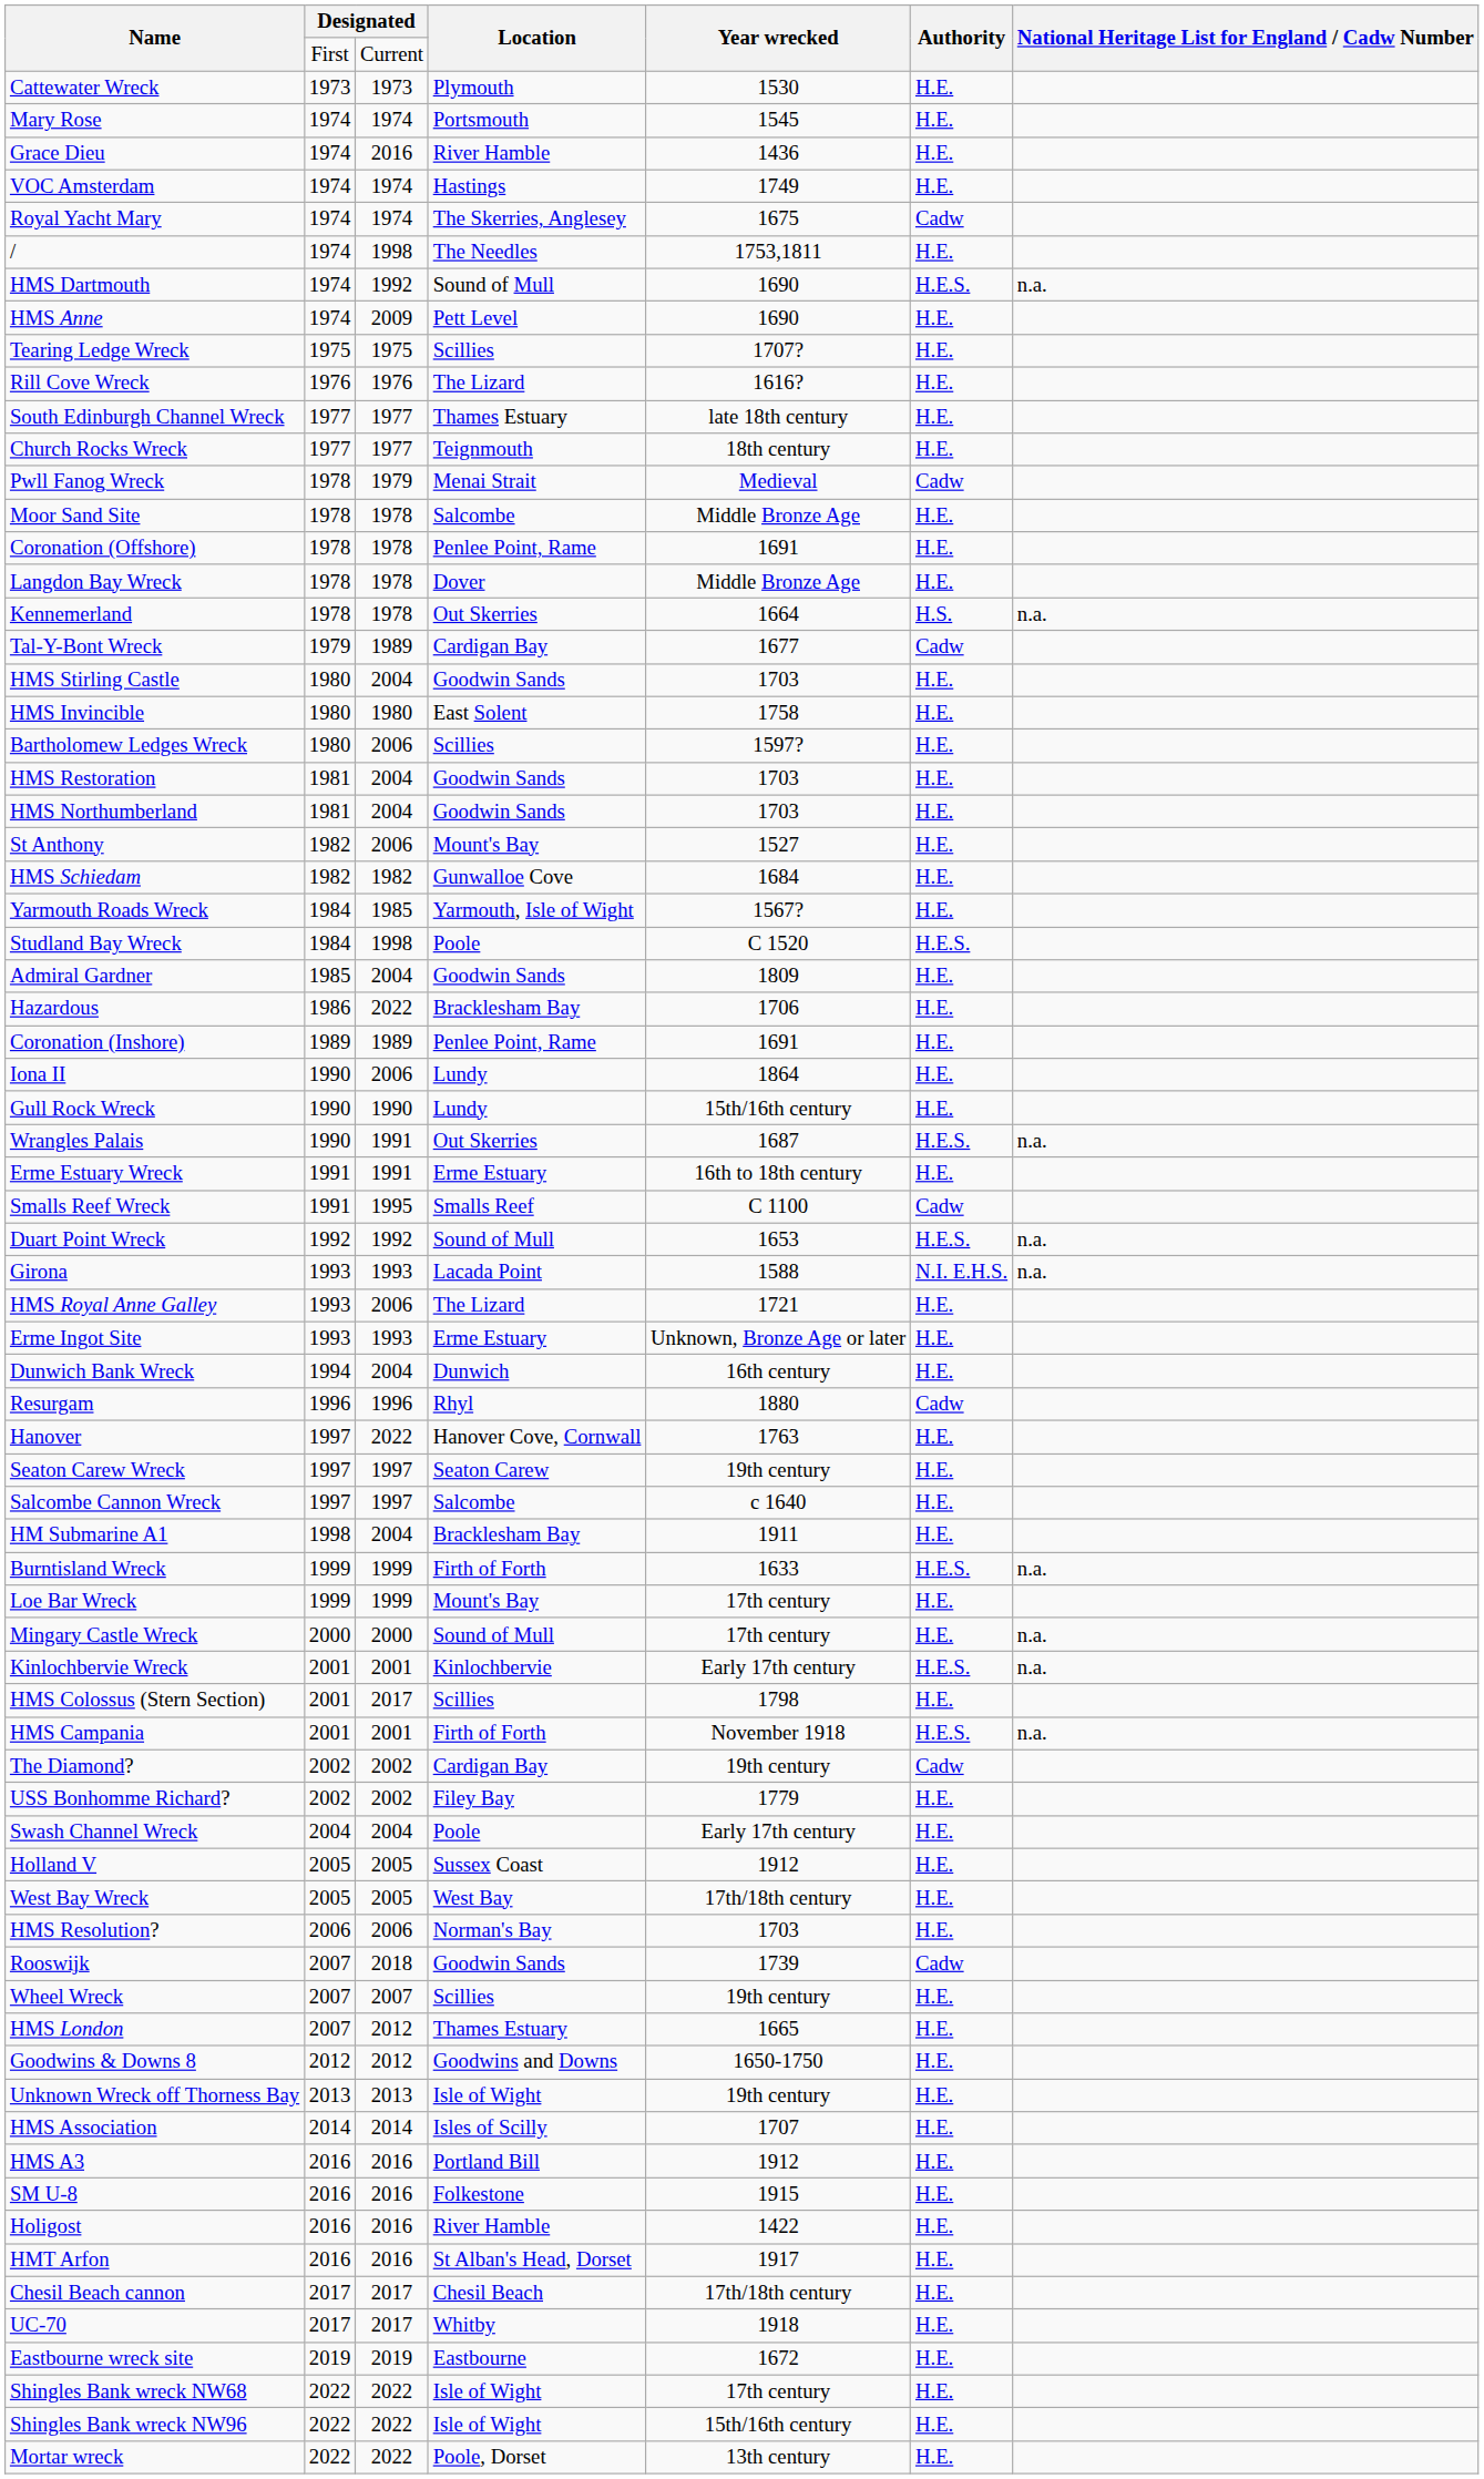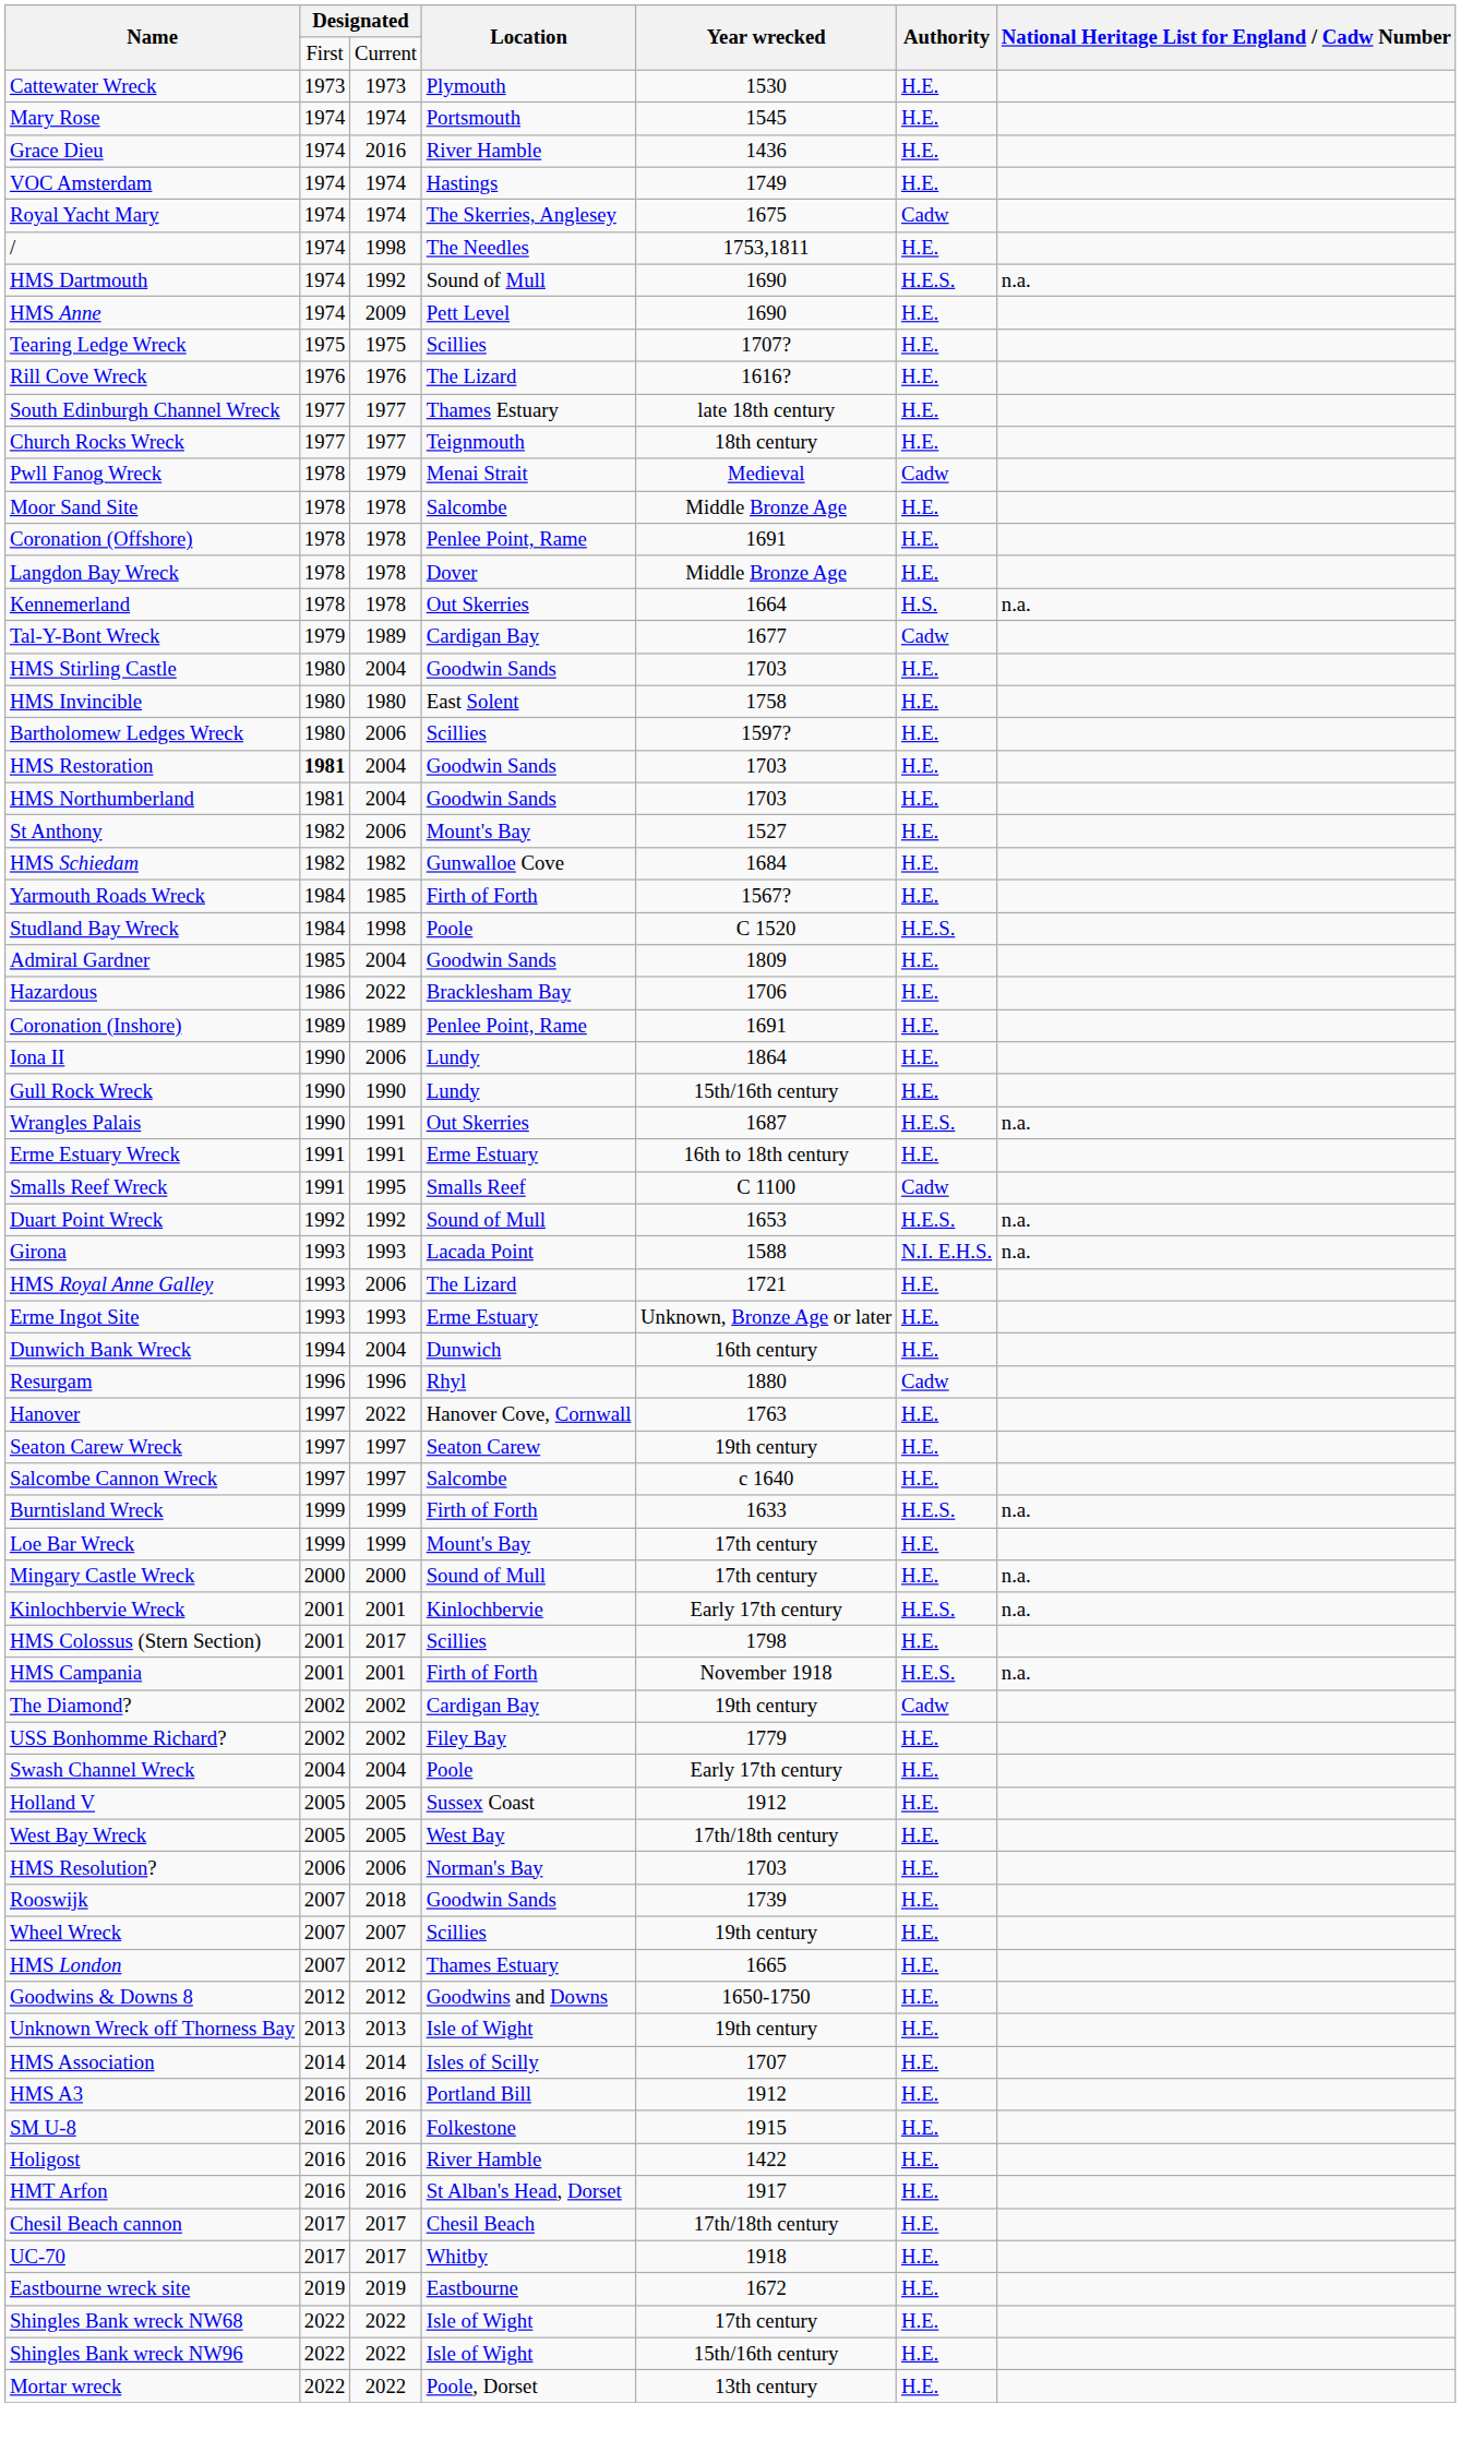HMS Restoration | column 2: normal -> bold
Yarmouth Roads Wreck | Location: Yarmouth, Isle of Wight -> Firth of Forth
- row: HM Submarine A1 | 1998 | 2004 | Bracklesham Bay | 1911 | H.E.
Rooswijk | Authority: Cadw -> H.E.
